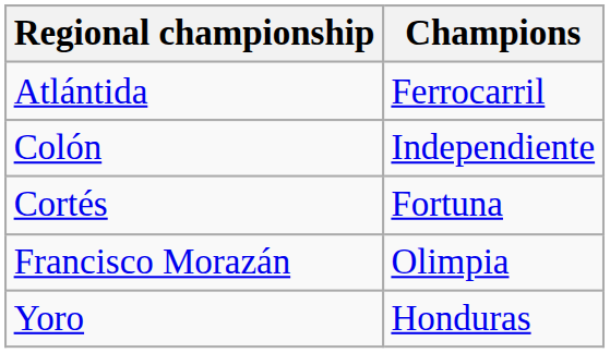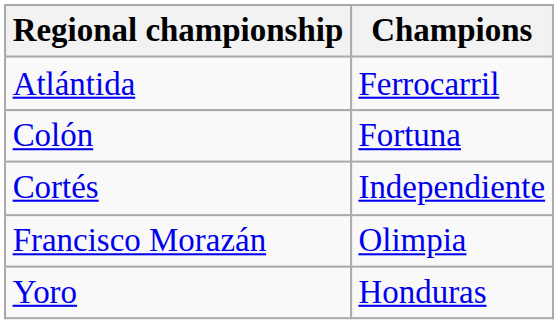Colón | Champions: Independiente -> Fortuna
Cortés | Champions: Fortuna -> Independiente
